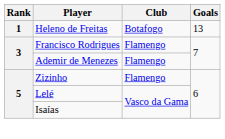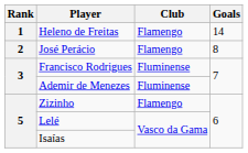Heleno de Freitas | Club: Botafogo -> Flamengo
Heleno de Freitas | Goals: 13 -> 14
+ row: 2 | José Perácio | Flamengo | 8
Francisco Rodrigues | Club: Flamengo -> Fluminense
Ademir de Menezes | Club: Flamengo -> Fluminense
